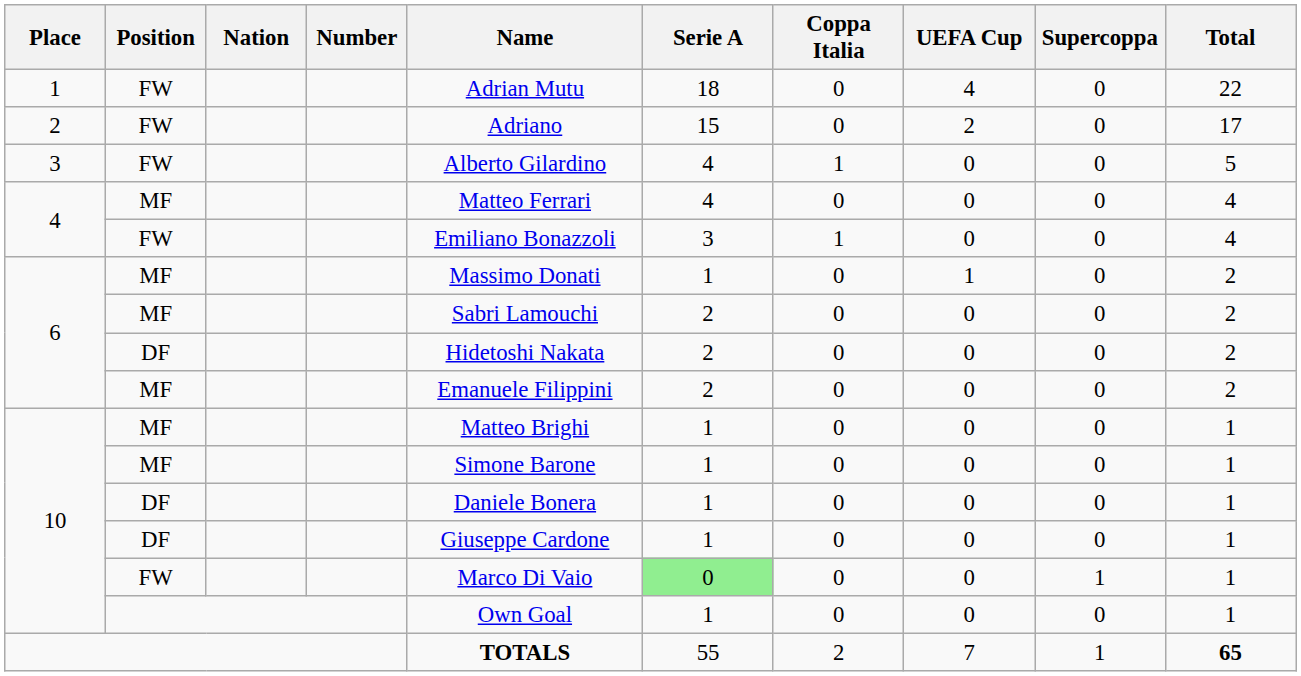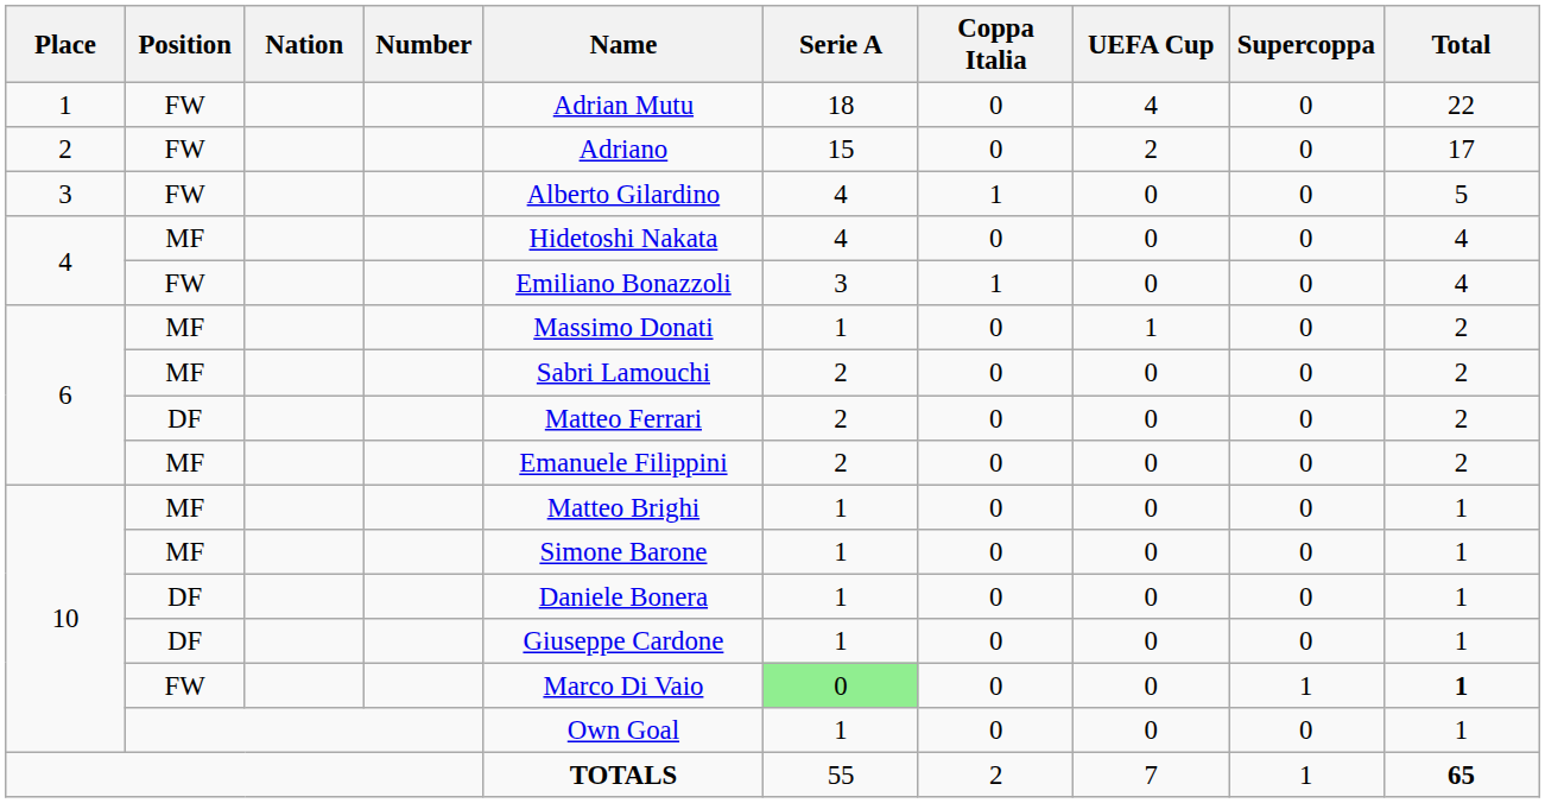4 / MF | Name: Matteo Ferrari -> Hidetoshi Nakata
6 / DF | Name: Hidetoshi Nakata -> Matteo Ferrari
10 / FW | Total: normal -> bold
